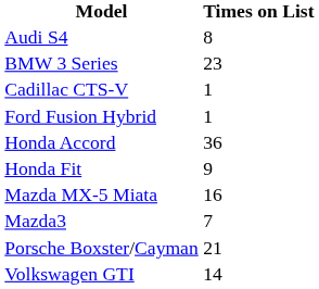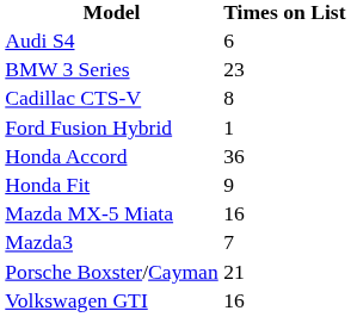Audi S4 | Times on List: 8 -> 6
Cadillac CTS-V | Times on List: 1 -> 8
Volkswagen GTI | Times on List: 14 -> 16
